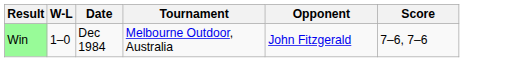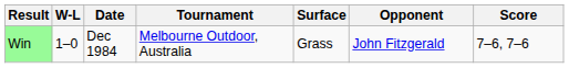+ column: Surface | Grass
